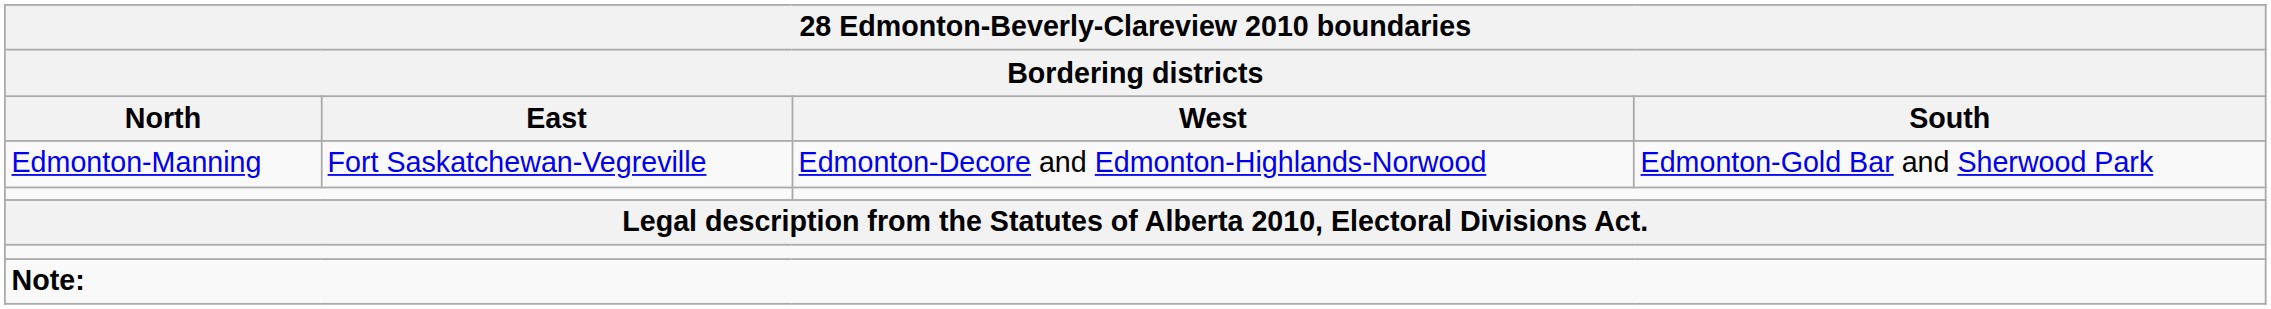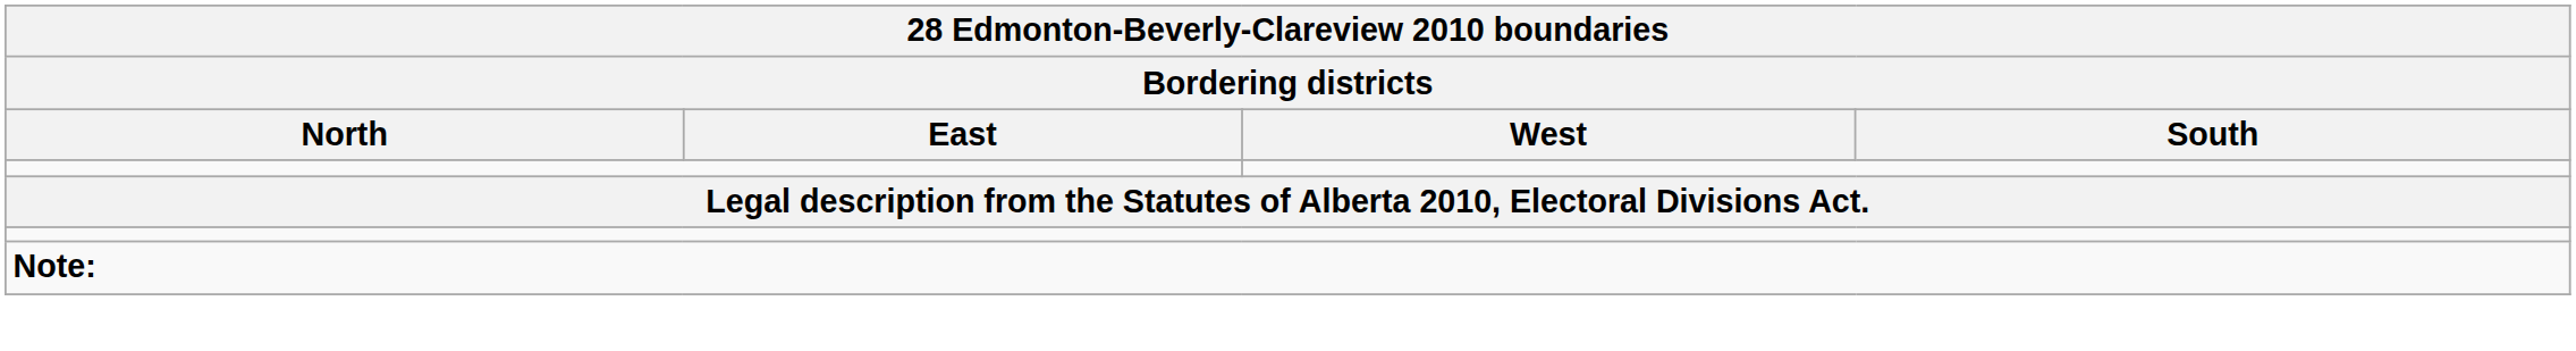- row: Edmonton-Manning | Fort Saskatchewan-Vegreville | Edmonton-Decore and Edmonton-Highlands-Norwood | Edmonton-Gold Bar and Sherwood Park
